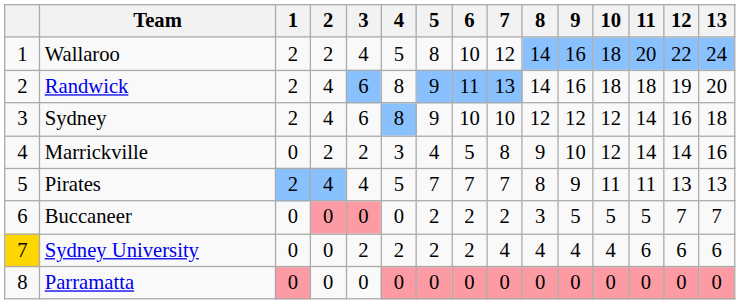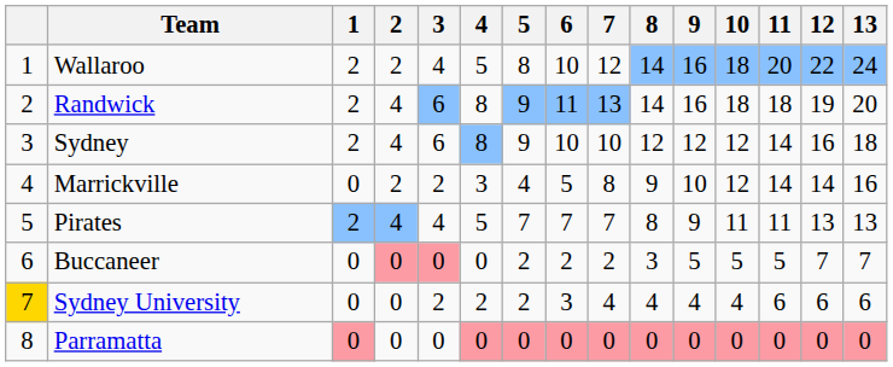Sydney University | 6: 2 -> 3
